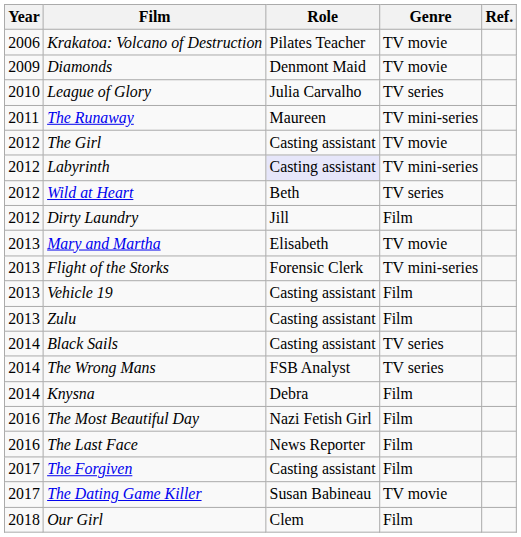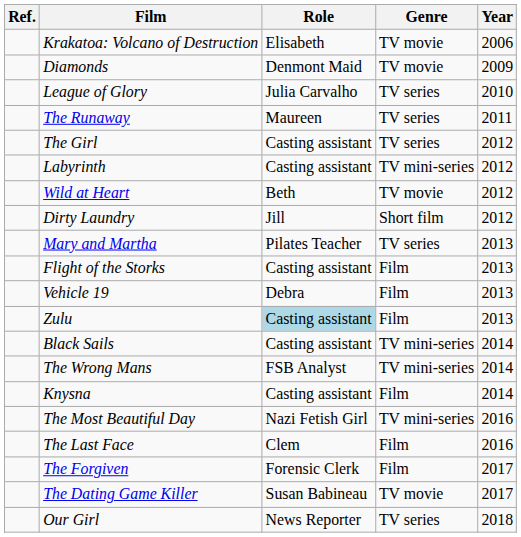columns swapped: Year <-> Ref.
Krakatoa: Volcano of Destruction | Role: Pilates Teacher -> Elisabeth
The Runaway | Genre: TV mini-series -> TV series
The Girl | Genre: TV movie -> TV series
Labyrinth | Role: lavender background -> no background
Wild at Heart | Genre: TV series -> TV movie
Dirty Laundry | Genre: Film -> Short film
Mary and Martha | Role: Elisabeth -> Pilates Teacher
Mary and Martha | Genre: TV movie -> TV series
Flight of the Storks | Role: Forensic Clerk -> Casting assistant
Flight of the Storks | Genre: TV mini-series -> Film
Vehicle 19 | Role: Casting assistant -> Debra
Zulu | Role: no background -> lightblue background
Black Sails | Genre: TV series -> TV mini-series
The Wrong Mans | Genre: TV series -> TV mini-series
Knysna | Role: Debra -> Casting assistant
The Most Beautiful Day | Genre: Film -> TV mini-series
The Last Face | Role: News Reporter -> Clem
The Forgiven | Role: Casting assistant -> Forensic Clerk
Our Girl | Role: Clem -> News Reporter
Our Girl | Genre: Film -> TV series
